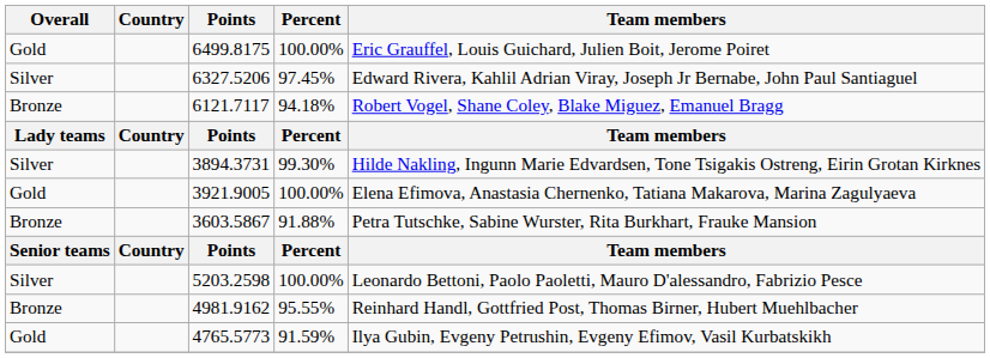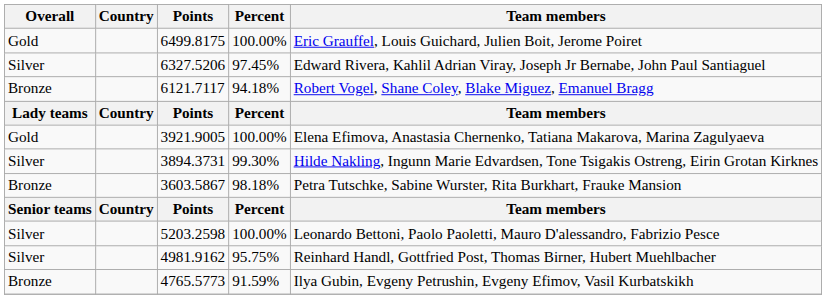rows swapped: 3921.9005 <-> 3894.3731
3603.5867 | Percent: 91.88% -> 98.18%
4981.9162 | Overall: Bronze -> Silver
4981.9162 | Percent: 95.55% -> 95.75%
4765.5773 | Overall: Gold -> Bronze
